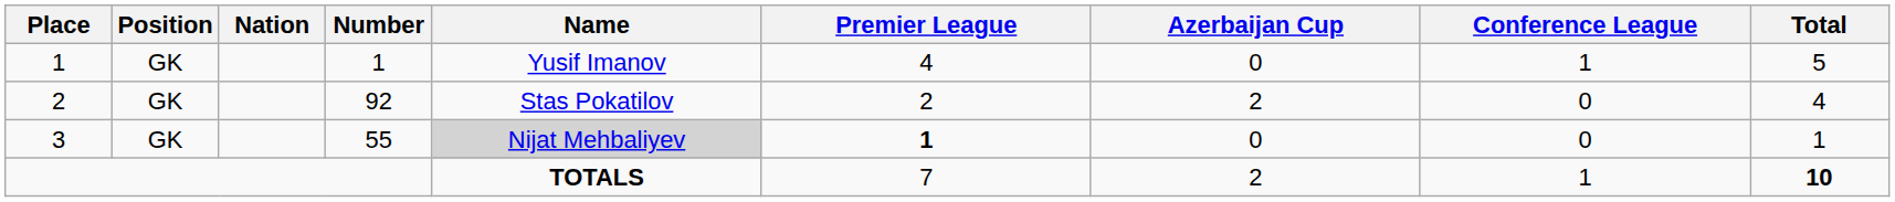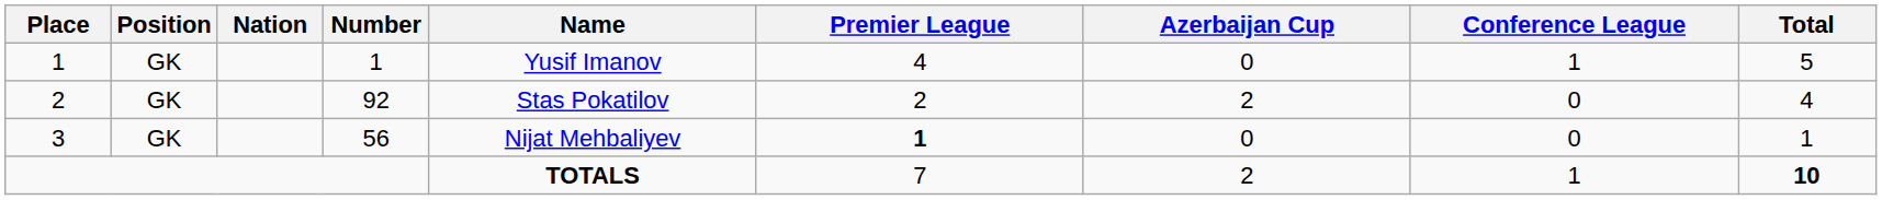3 | Number: 55 -> 56
3 | Name: lightgrey background -> no background
